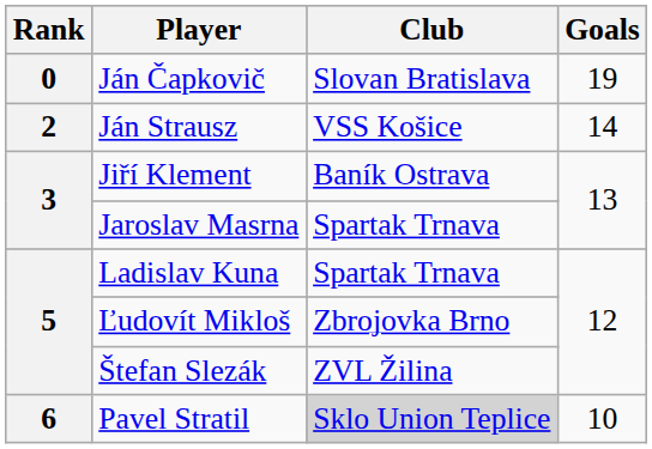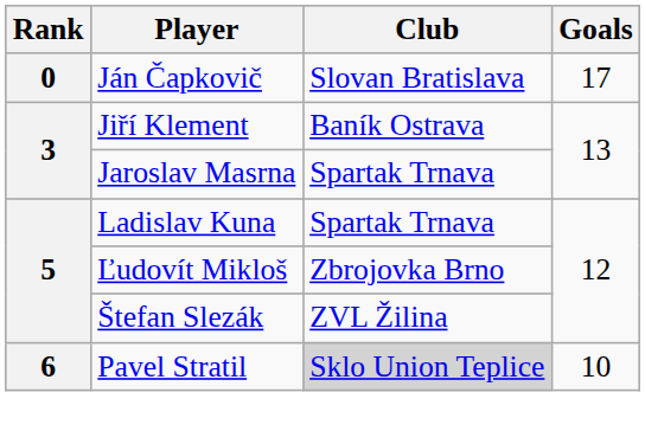Ján Čapkovič | Goals: 19 -> 17
- row: 2 | Ján Strausz | VSS Košice | 14
